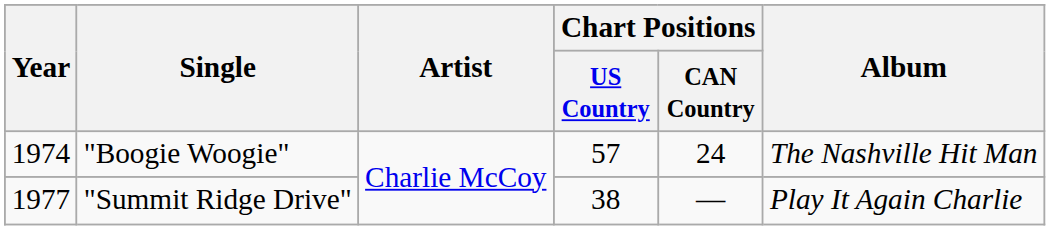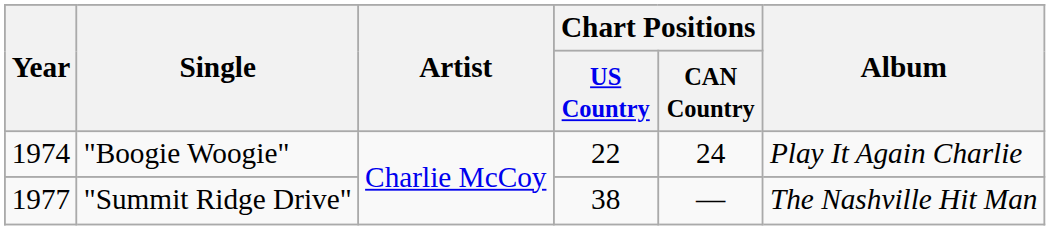"Boogie Woogie" | Chart Positions / US Country: 57 -> 22
"Boogie Woogie" | Album: The Nashville Hit Man -> Play It Again Charlie
"Summit Ridge Drive" | Album: Play It Again Charlie -> The Nashville Hit Man
